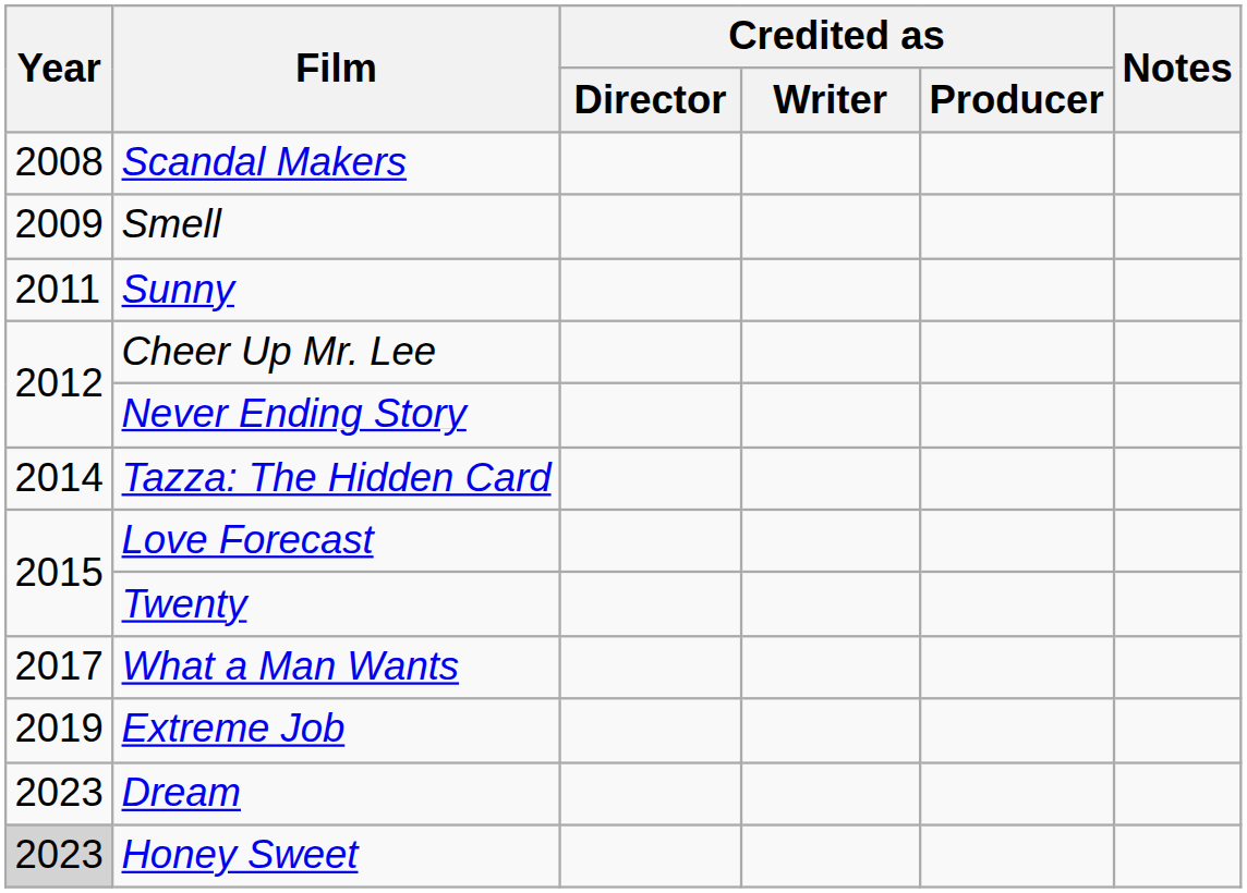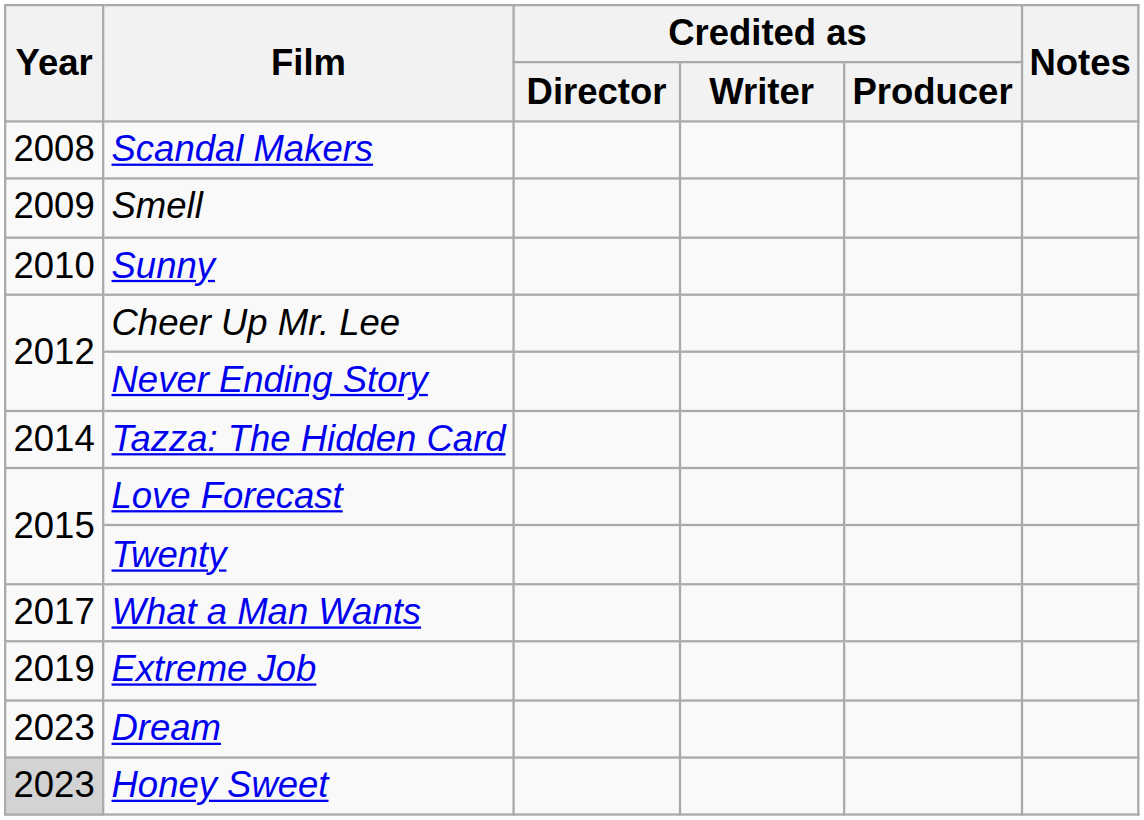Sunny | Year: 2011 -> 2010
